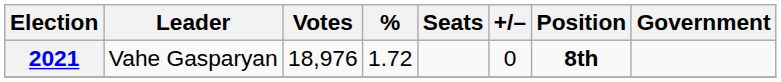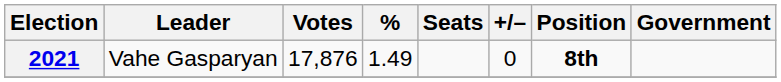2021 | Votes: 18,976 -> 17,876
2021 | %: 1.72 -> 1.49
